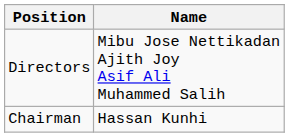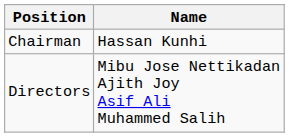rows swapped: Chairman <-> Directors
